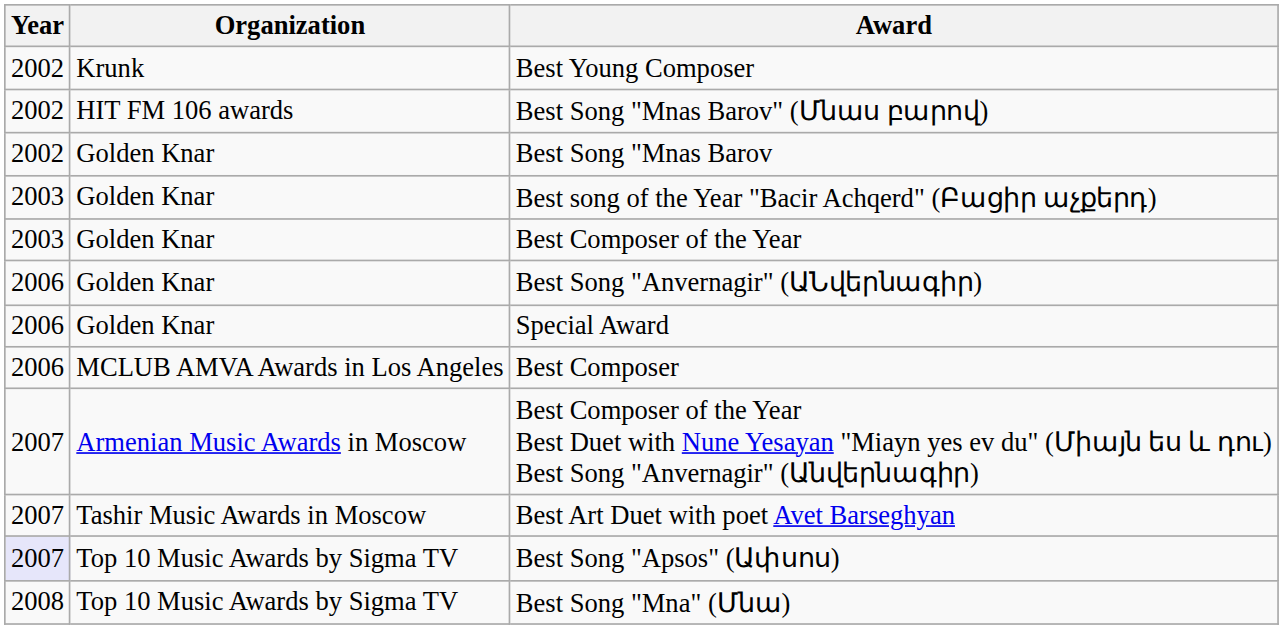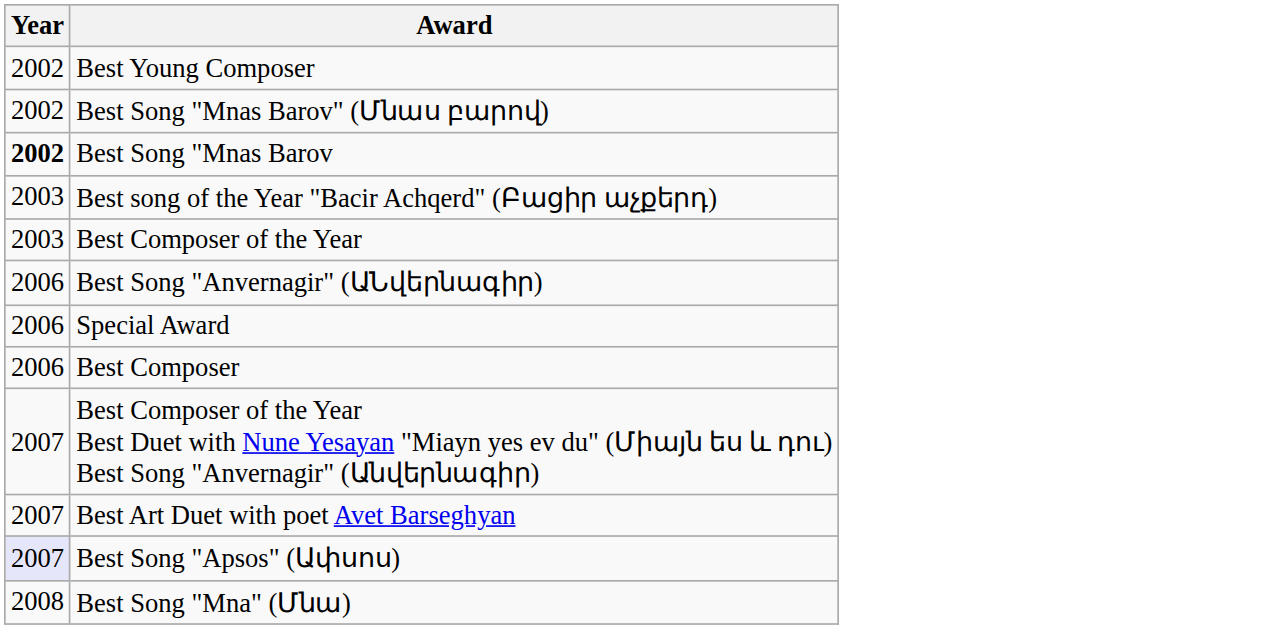- column: Organization | Krunk | HIT FM 106 awards | Golden Knar | Golden Knar | Golden Knar | Golden Knar | Golden Knar | MCLUB AMVA Awards in Los Angeles | Armenian Music Awards in Moscow | Tashir Music Awards in Moscow | Top 10 Music Awards by Sigma TV | Top 10 Music Awards by Sigma TV
Best Song "Mnas Barov | Year: normal -> bold
